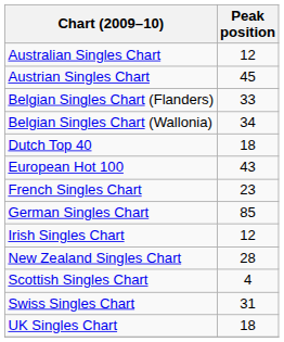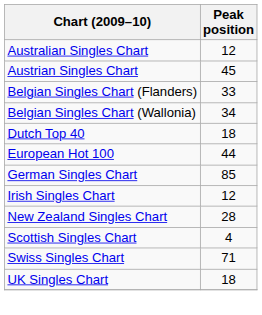European Hot 100 | Peak position: 43 -> 44
- row: French Singles Chart | 23
Swiss Singles Chart | Peak position: 31 -> 71
